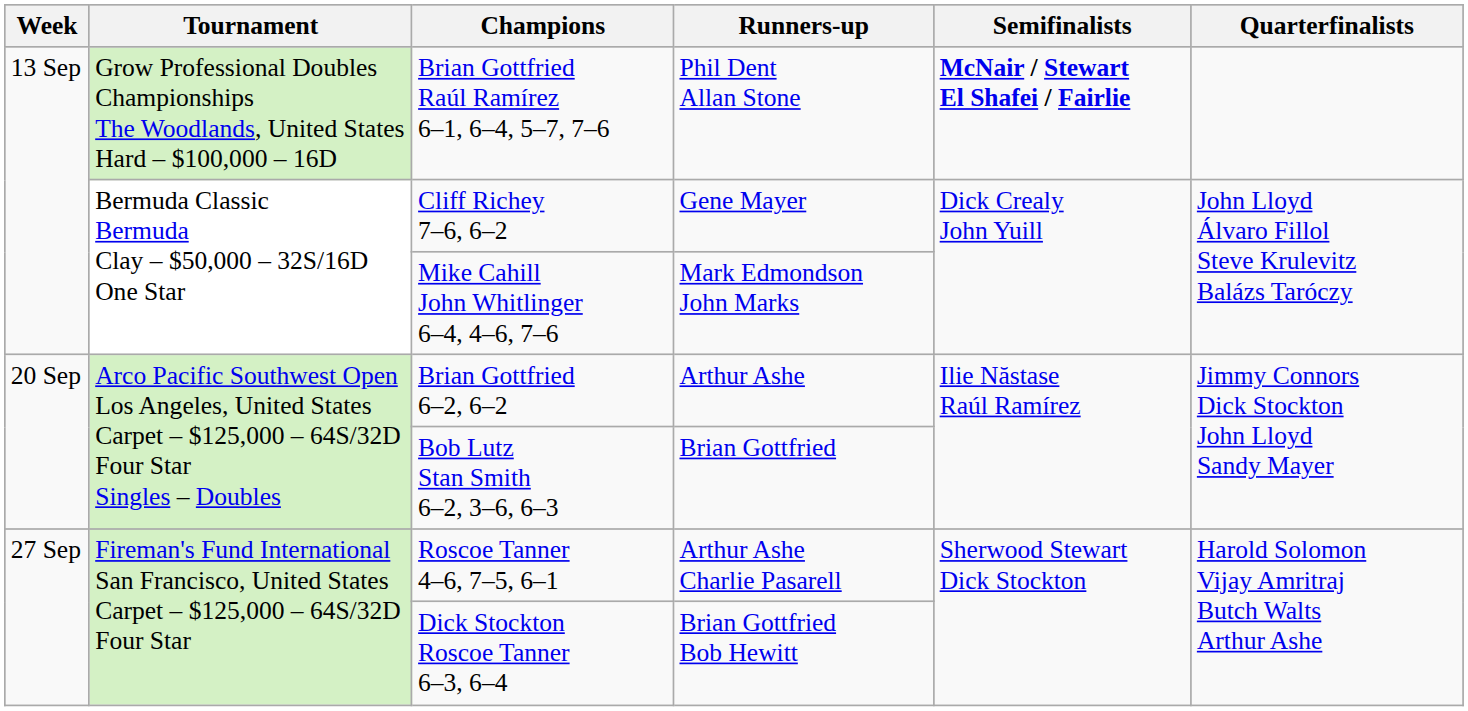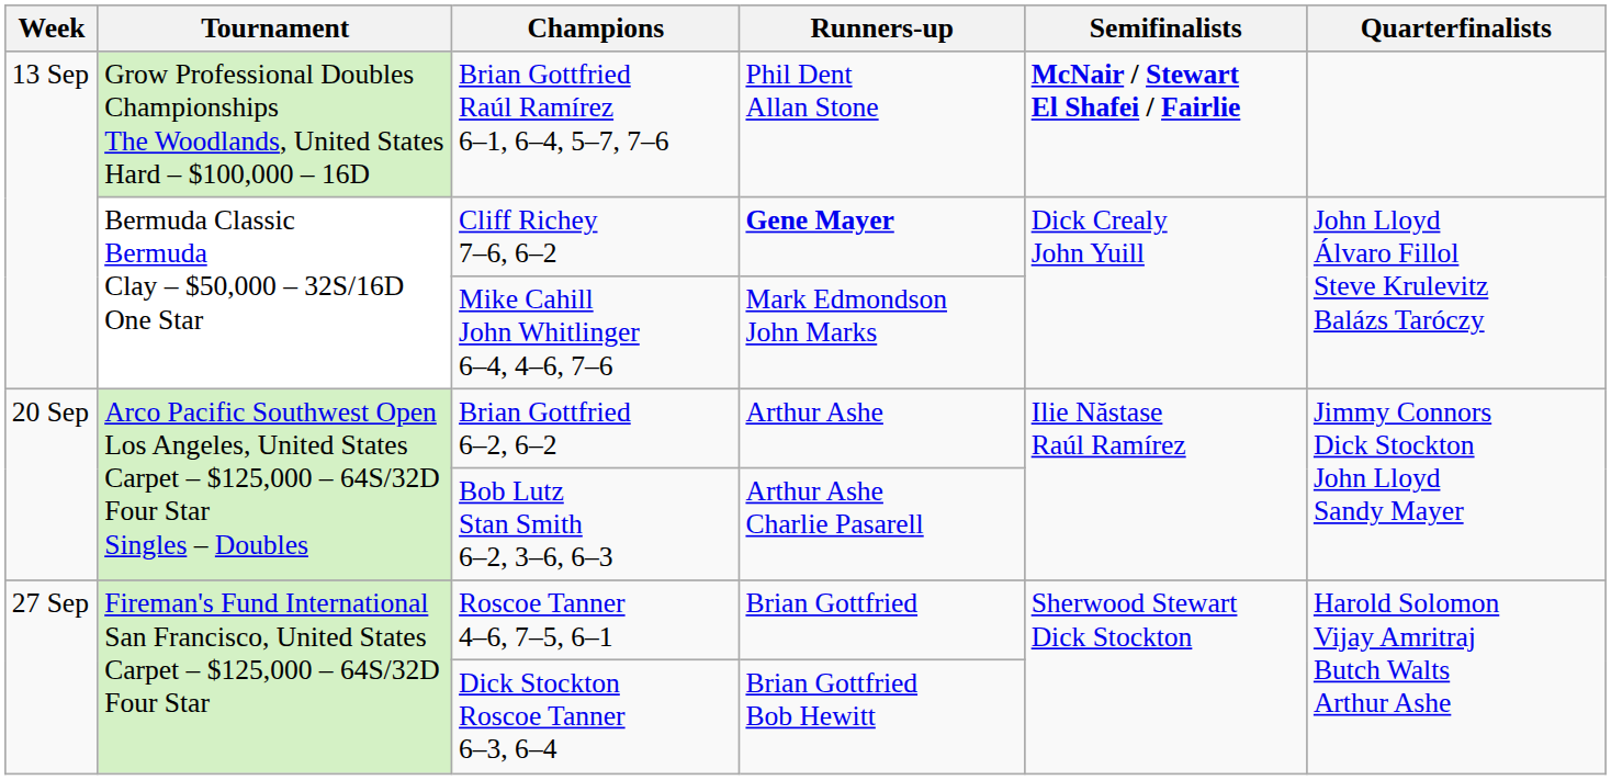Cliff Richey 7–6, 6–2 | Runners-up: normal -> bold
Bob Lutz Stan Smith 6–2, 3–6, 6–3 | Runners-up: Brian Gottfried -> Arthur Ashe Charlie Pasarell
Roscoe Tanner 4–6, 7–5, 6–1 | Runners-up: Arthur Ashe Charlie Pasarell -> Brian Gottfried
